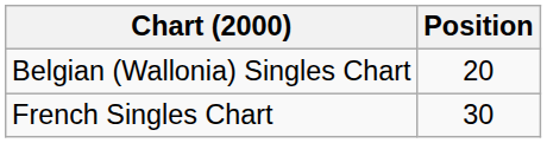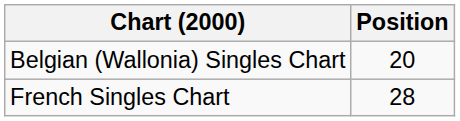French Singles Chart | Position: 30 -> 28
